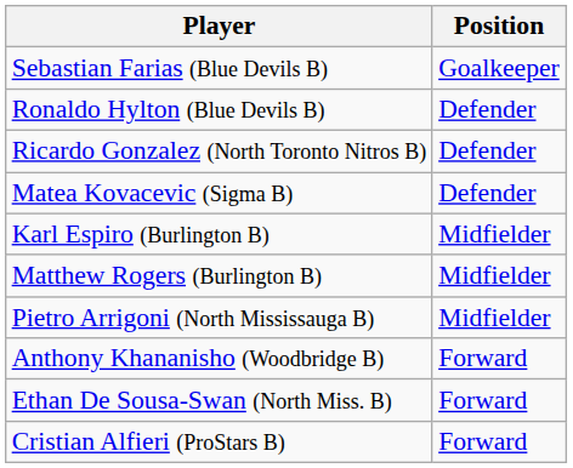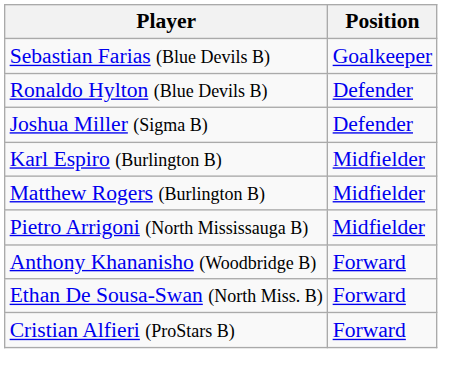- row: Ricardo Gonzalez (North Toronto Nitros B) | Defender
- row: Matea Kovacevic (Sigma B) | Defender
+ row: Joshua Miller (Sigma B) | Defender
